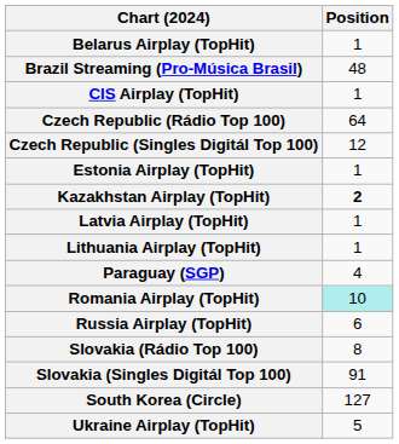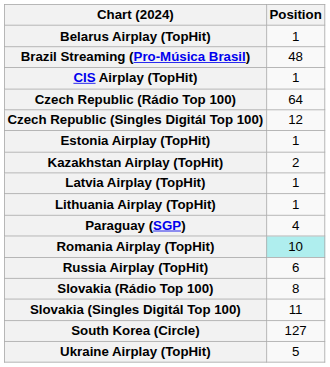Kazakhstan Airplay (TopHit) | Position: bold -> normal
Slovakia (Singles Digitál Top 100) | Position: 91 -> 11
